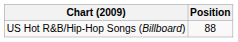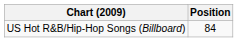US Hot R&B/Hip-Hop Songs (Billboard) | Position: 88 -> 84
